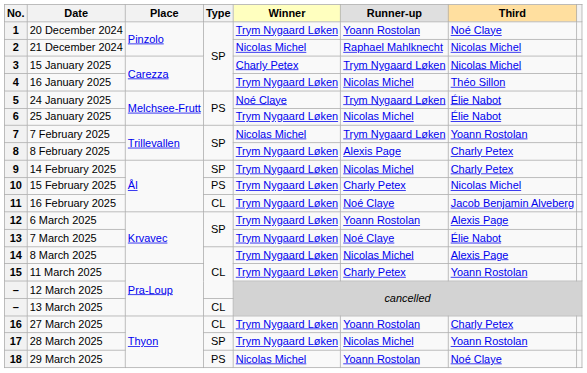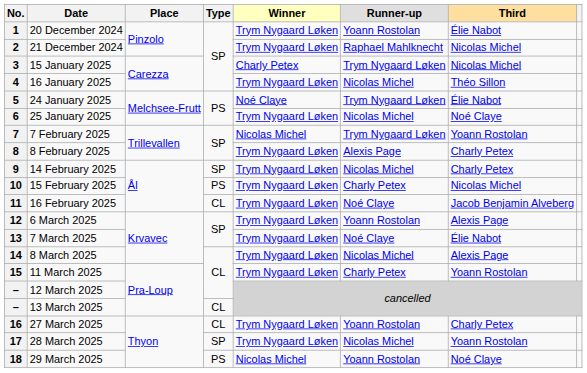1 | Third: Noé Claye -> Élie Nabot
2 | Winner: Nicolas Michel -> Trym Nygaard Løken
6 | Third: Élie Nabot -> Noé Claye
